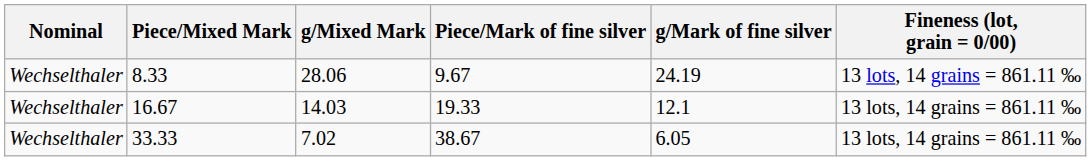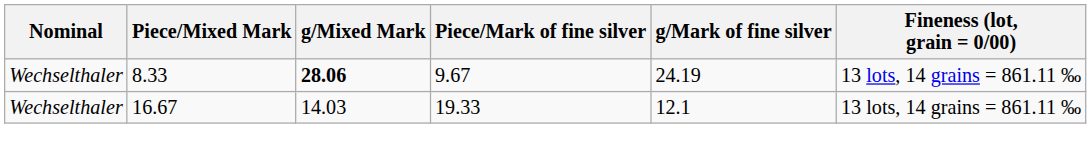8.33 | g/Mixed Mark: normal -> bold
- row: Wechselthaler | 33.33 | 7.02 | 38.67 | 6.05 | 13 lots, 14 grains = 861.11 ‰
